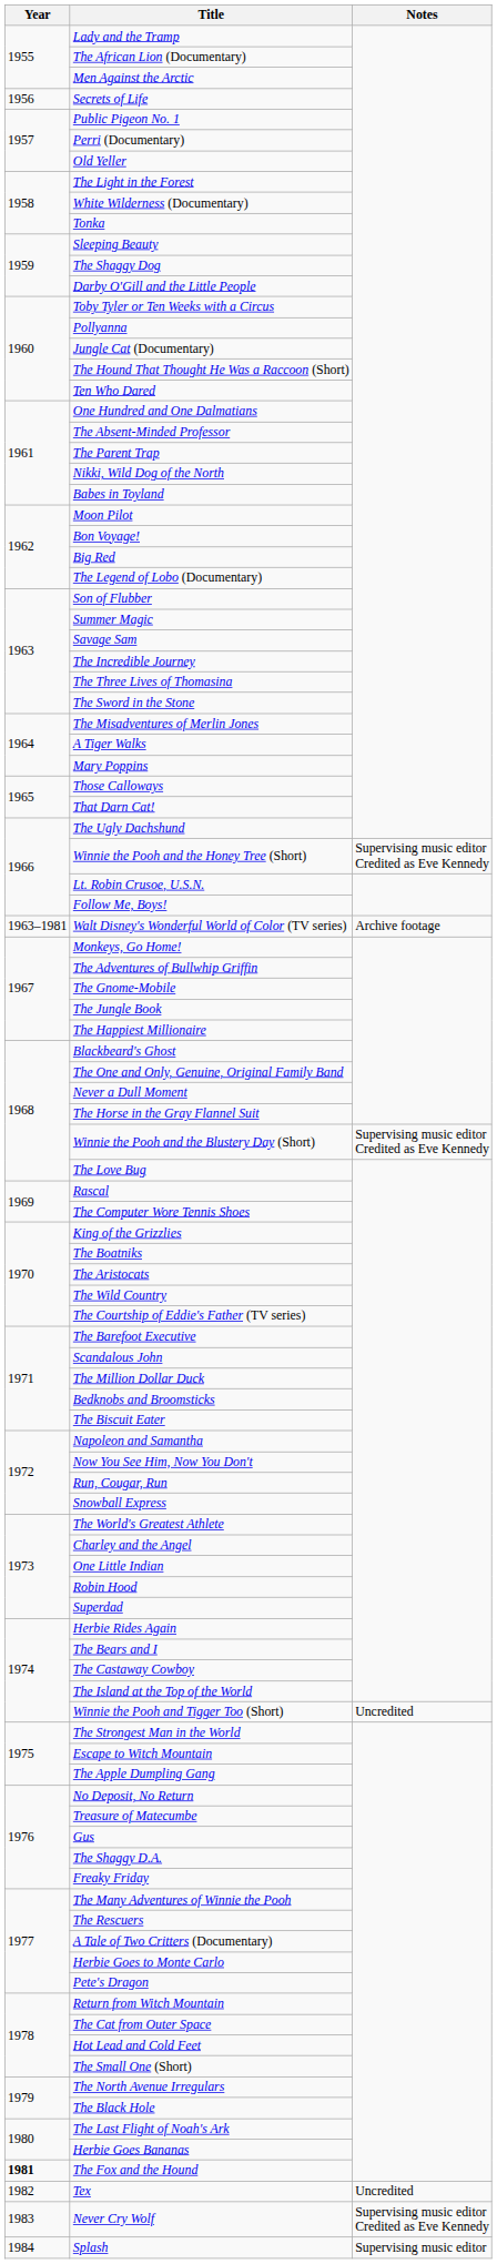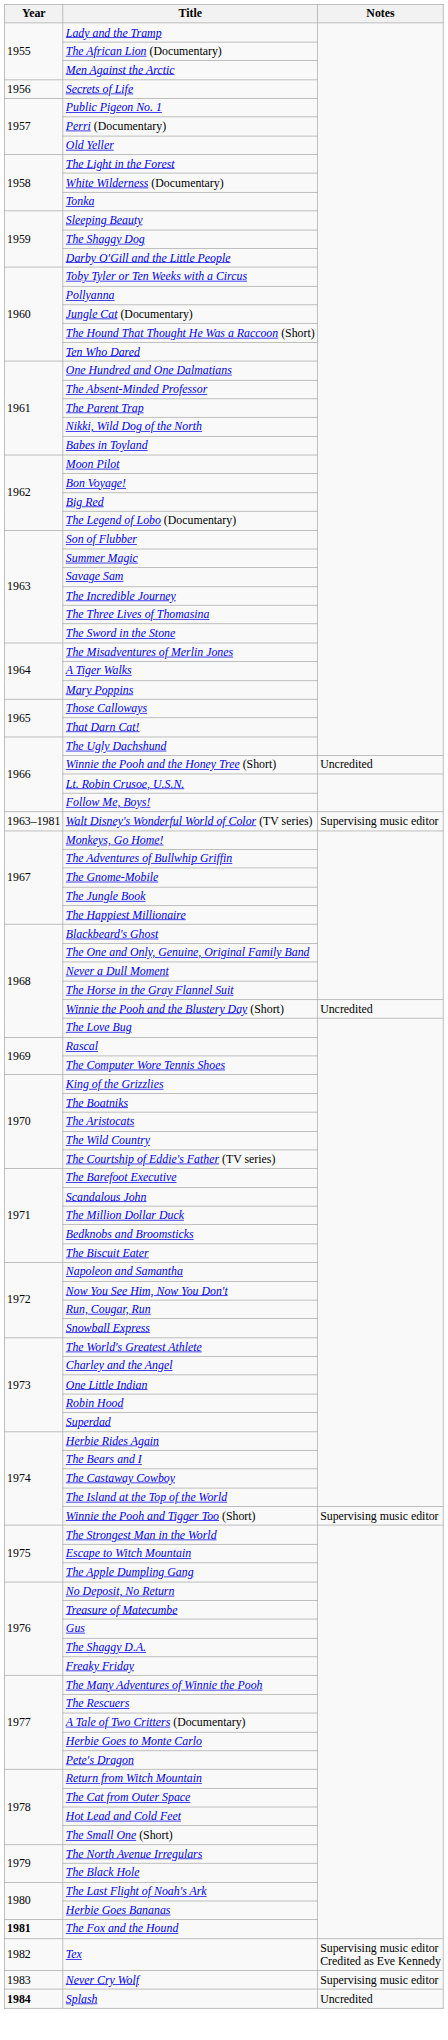Winnie the Pooh and the Honey Tree (Short) | Notes: Supervising music editor Credited as Eve Kennedy -> Uncredited
Walt Disney's Wonderful World of Color (TV series) | Notes: Archive footage -> Supervising music editor
Winnie the Pooh and the Blustery Day (Short) | Notes: Supervising music editor Credited as Eve Kennedy -> Uncredited
Winnie the Pooh and Tigger Too (Short) | Notes: Uncredited -> Supervising music editor
Tex | Notes: Uncredited -> Supervising music editor Credited as Eve Kennedy
Never Cry Wolf | Notes: Supervising music editor Credited as Eve Kennedy -> Supervising music editor
Splash | Year: normal -> bold
Splash | Notes: Supervising music editor -> Uncredited
